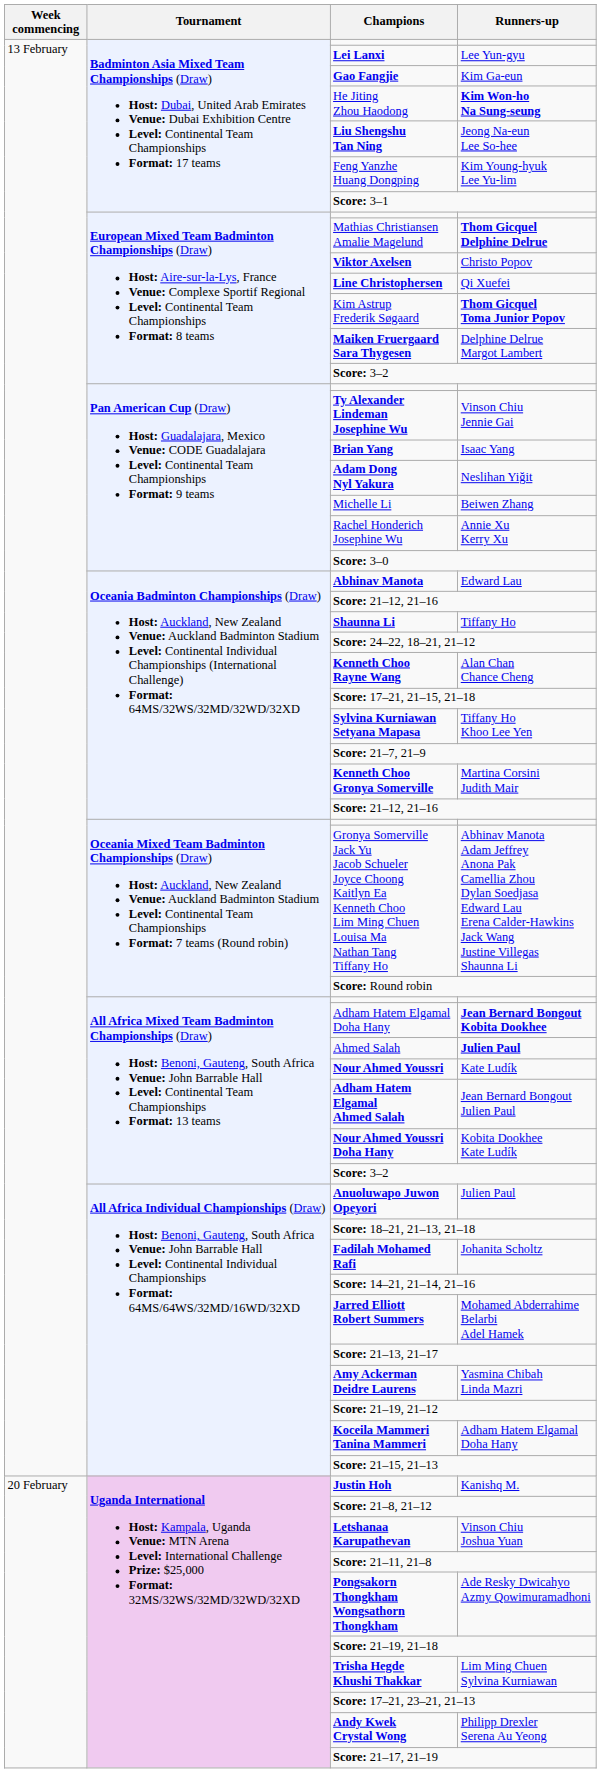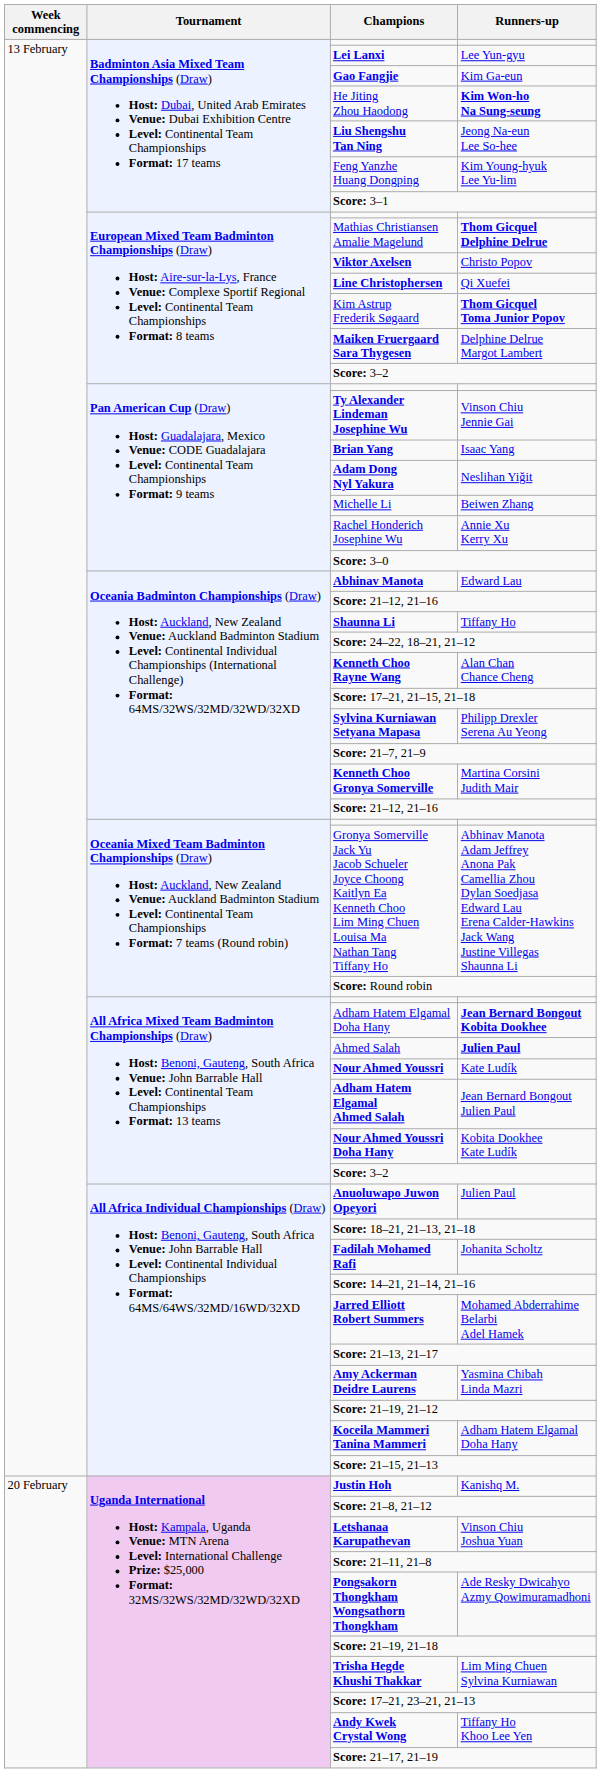Sylvina Kurniawan Setyana Mapasa | Runners-up: Tiffany Ho Khoo Lee Yen -> Philipp Drexler Serena Au Yeong
Andy Kwek Crystal Wong | Runners-up: Philipp Drexler Serena Au Yeong -> Tiffany Ho Khoo Lee Yen
